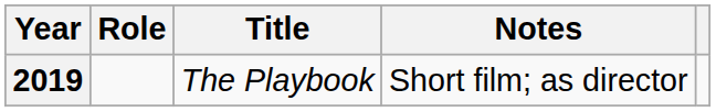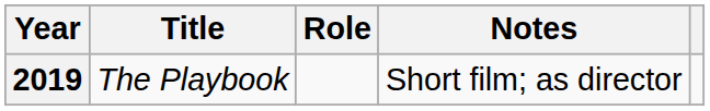columns swapped: Title <-> Role
